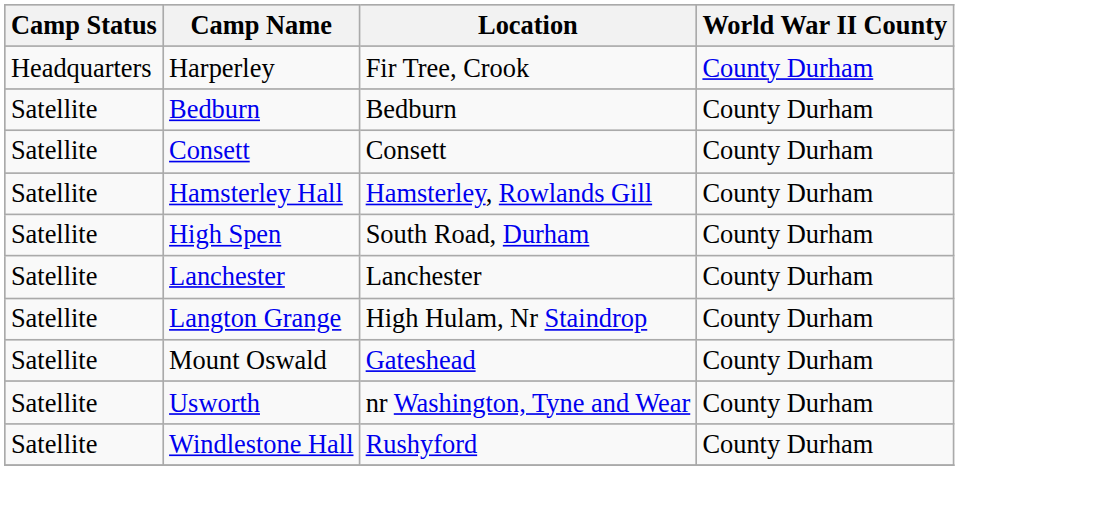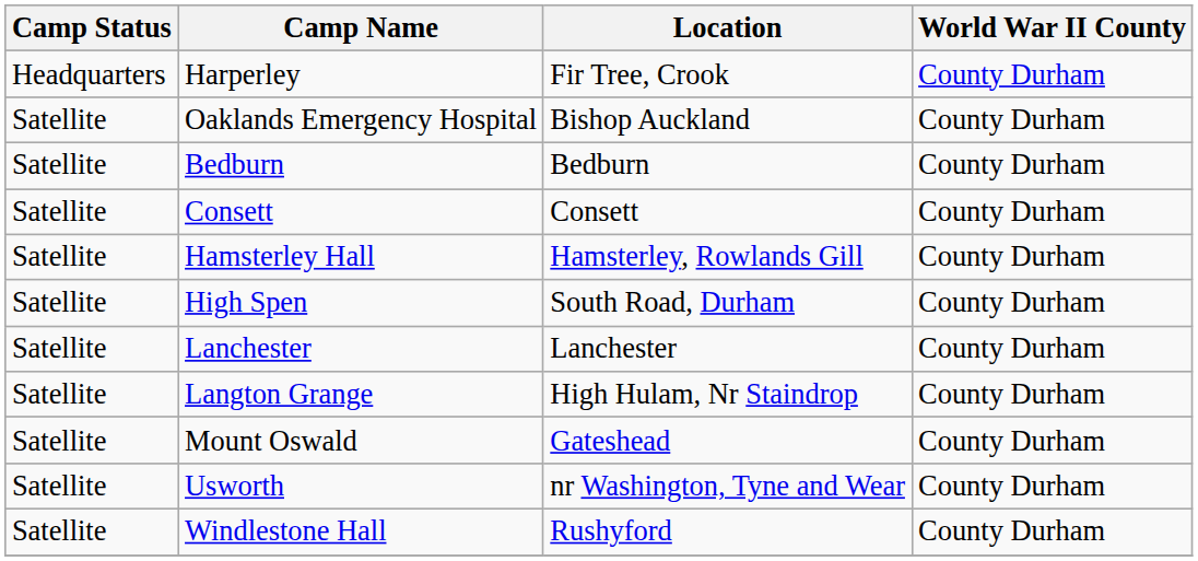+ row: Satellite | Oaklands Emergency Hospital | Bishop Auckland | County Durham
